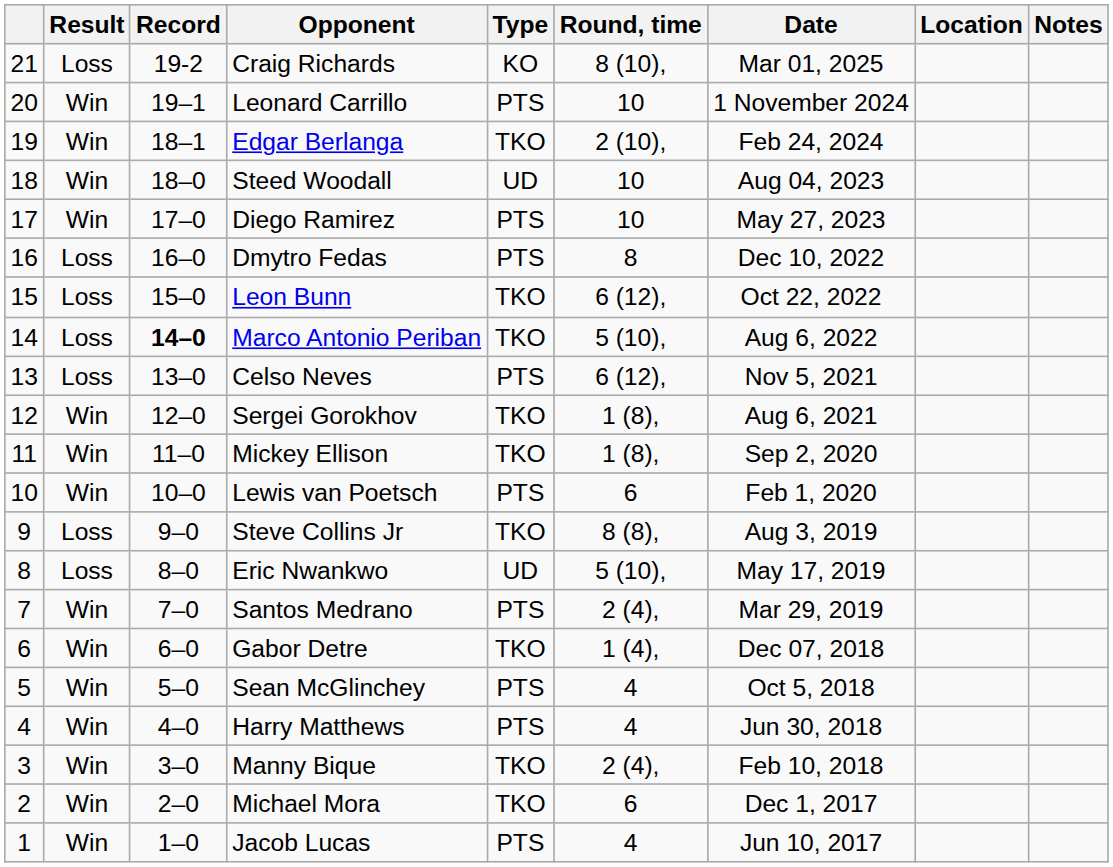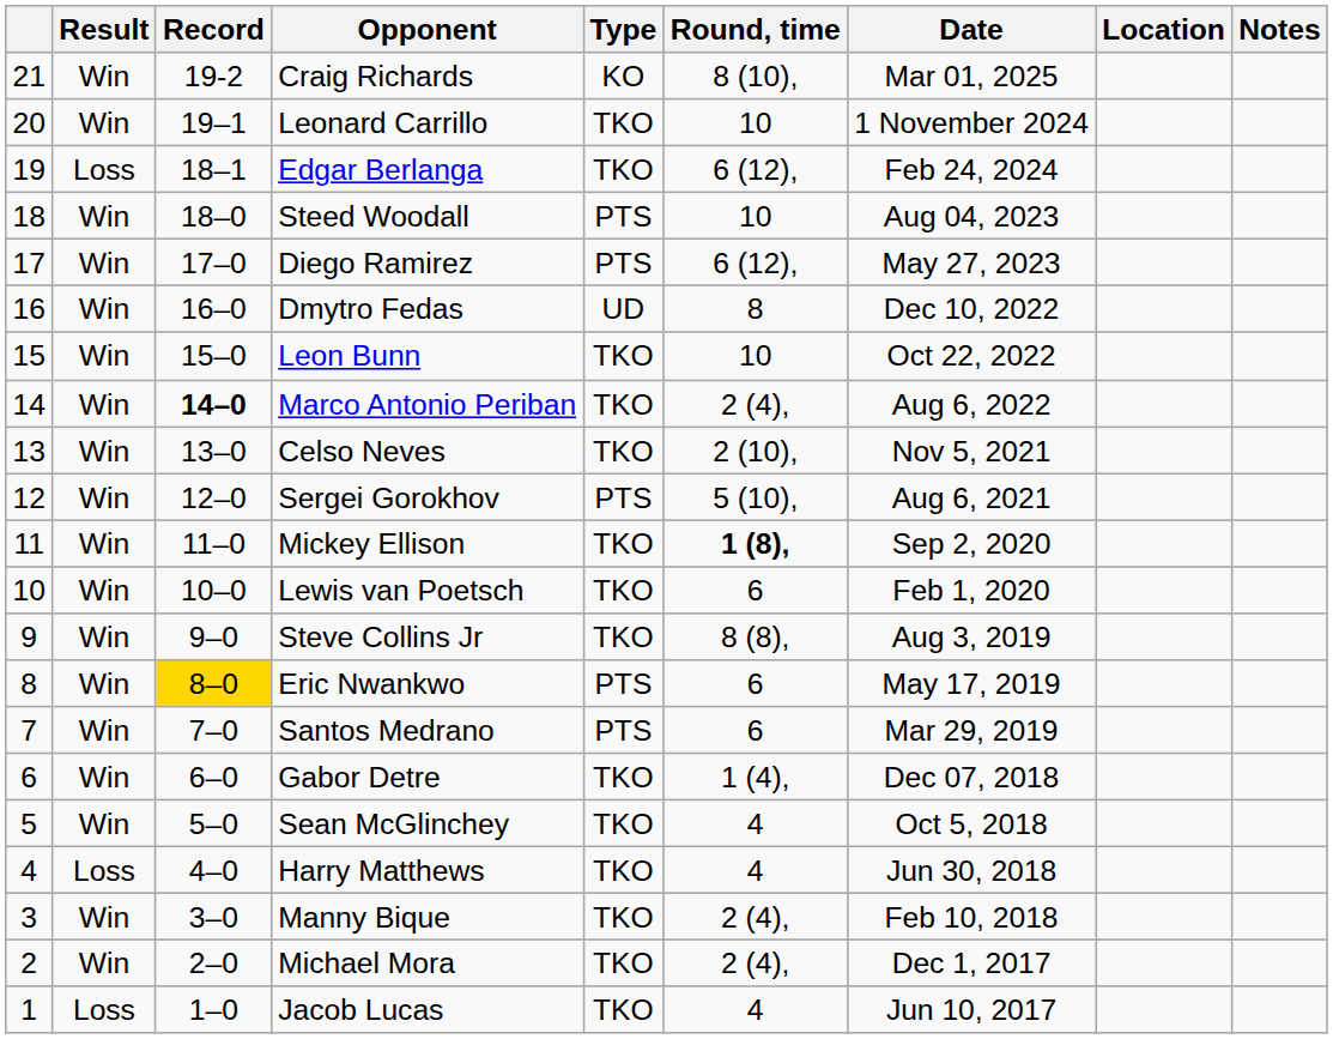Craig Richards | Result: Loss -> Win
Leonard Carrillo | Type: PTS -> TKO
Edgar Berlanga | Result: Win -> Loss
Edgar Berlanga | Round, time: 2 (10), -> 6 (12),
Steed Woodall | Type: UD -> PTS
Diego Ramirez | Round, time: 10 -> 6 (12),
Dmytro Fedas | Result: Loss -> Win
Dmytro Fedas | Type: PTS -> UD
Leon Bunn | Result: Loss -> Win
Leon Bunn | Round, time: 6 (12), -> 10
Marco Antonio Periban | Result: Loss -> Win
Marco Antonio Periban | Round, time: 5 (10), -> 2 (4),
Celso Neves | Result: Loss -> Win
Celso Neves | Type: PTS -> TKO
Celso Neves | Round, time: 6 (12), -> 2 (10),
Sergei Gorokhov | Type: TKO -> PTS
Sergei Gorokhov | Round, time: 1 (8), -> 5 (10),
Mickey Ellison | Round, time: normal -> bold
Lewis van Poetsch | Type: PTS -> TKO
Steve Collins Jr | Result: Loss -> Win
Eric Nwankwo | Result: Loss -> Win
Eric Nwankwo | Record: no background -> gold background
Eric Nwankwo | Type: UD -> PTS
Eric Nwankwo | Round, time: 5 (10), -> 6
Santos Medrano | Round, time: 2 (4), -> 6
Sean McGlinchey | Type: PTS -> TKO
Harry Matthews | Result: Win -> Loss
Harry Matthews | Type: PTS -> TKO
Michael Mora | Round, time: 6 -> 2 (4),
Jacob Lucas | Result: Win -> Loss
Jacob Lucas | Type: PTS -> TKO
